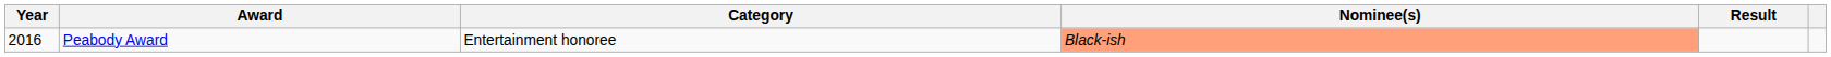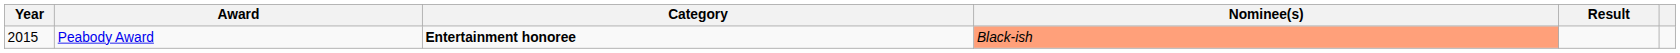Peabody Award | Year: 2016 -> 2015
Peabody Award | Category: normal -> bold
